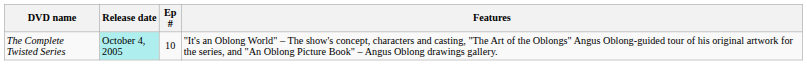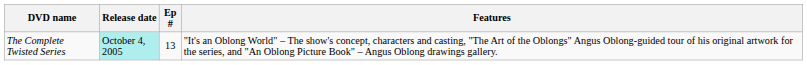The Complete Twisted Series | Ep #: 10 -> 13
